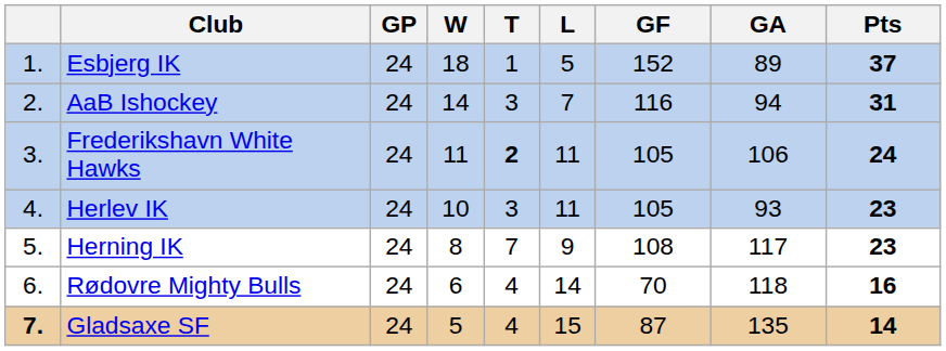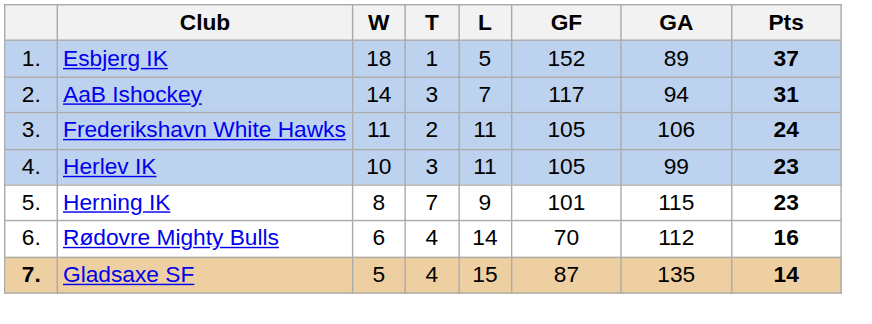- column: GP | 24 | 24 | 24 | 24 | 24 | 24 | 24
AaB Ishockey | GF: 116 -> 117
Frederikshavn White Hawks | T: bold -> normal
Herlev IK | GA: 93 -> 99
Herning IK | GF: 108 -> 101
Herning IK | GA: 117 -> 115
Rødovre Mighty Bulls | GA: 118 -> 112
